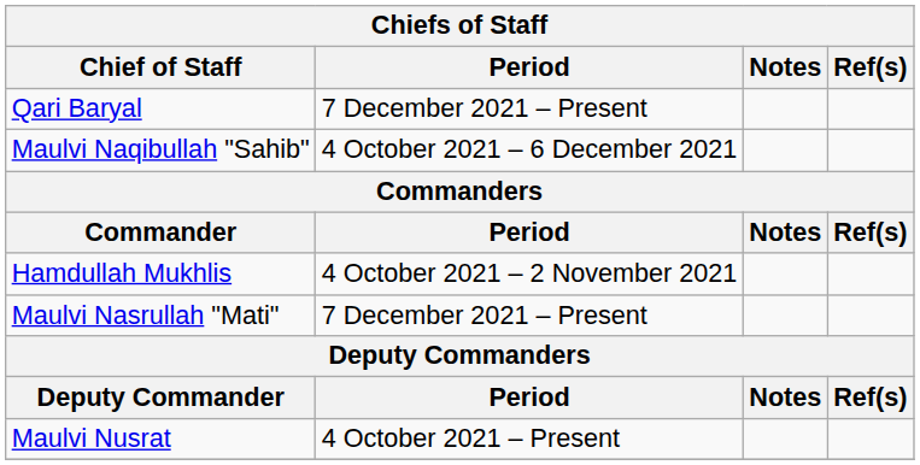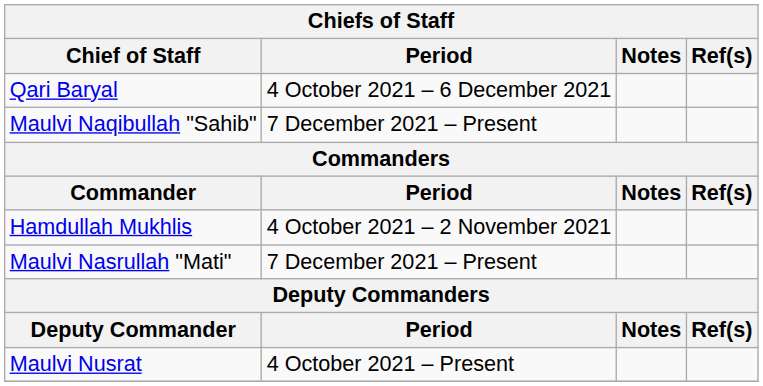Qari Baryal | Period: 7 December 2021 – Present -> 4 October 2021 – 6 December 2021
Maulvi Naqibullah "Sahib" | Period: 4 October 2021 – 6 December 2021 -> 7 December 2021 – Present
